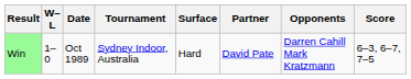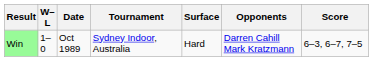- column: Partner | David Pate
